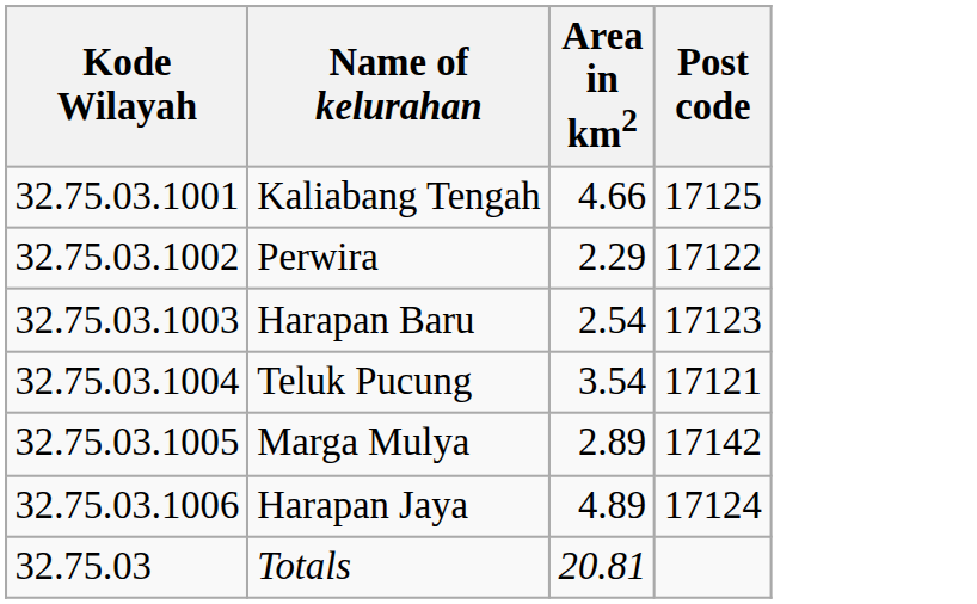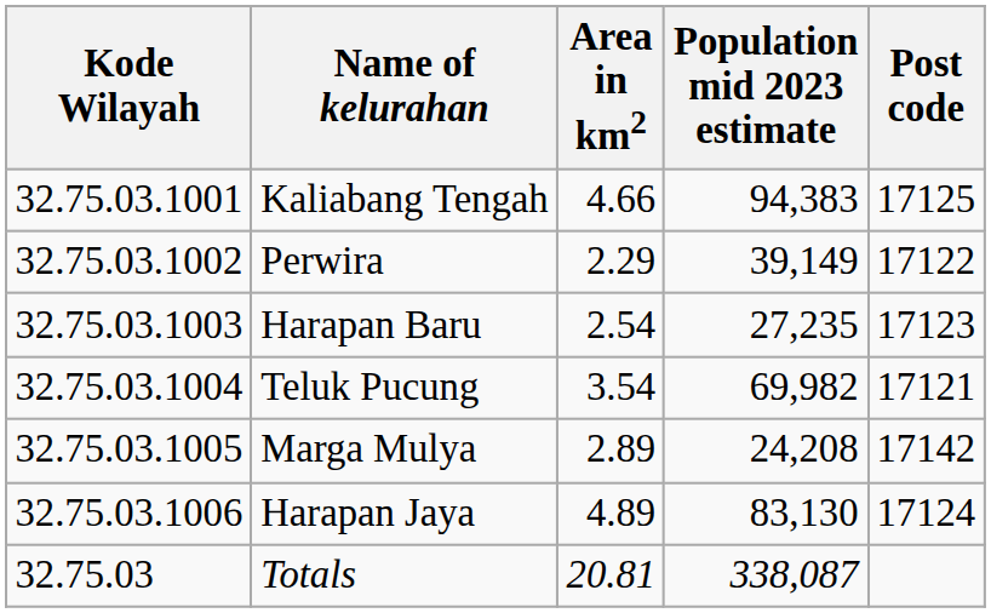+ column: Population mid 2023 estimate | 94,383 | 39,149 | 27,235 | 69,982 | 24,208 | 83,130 | 338,087
